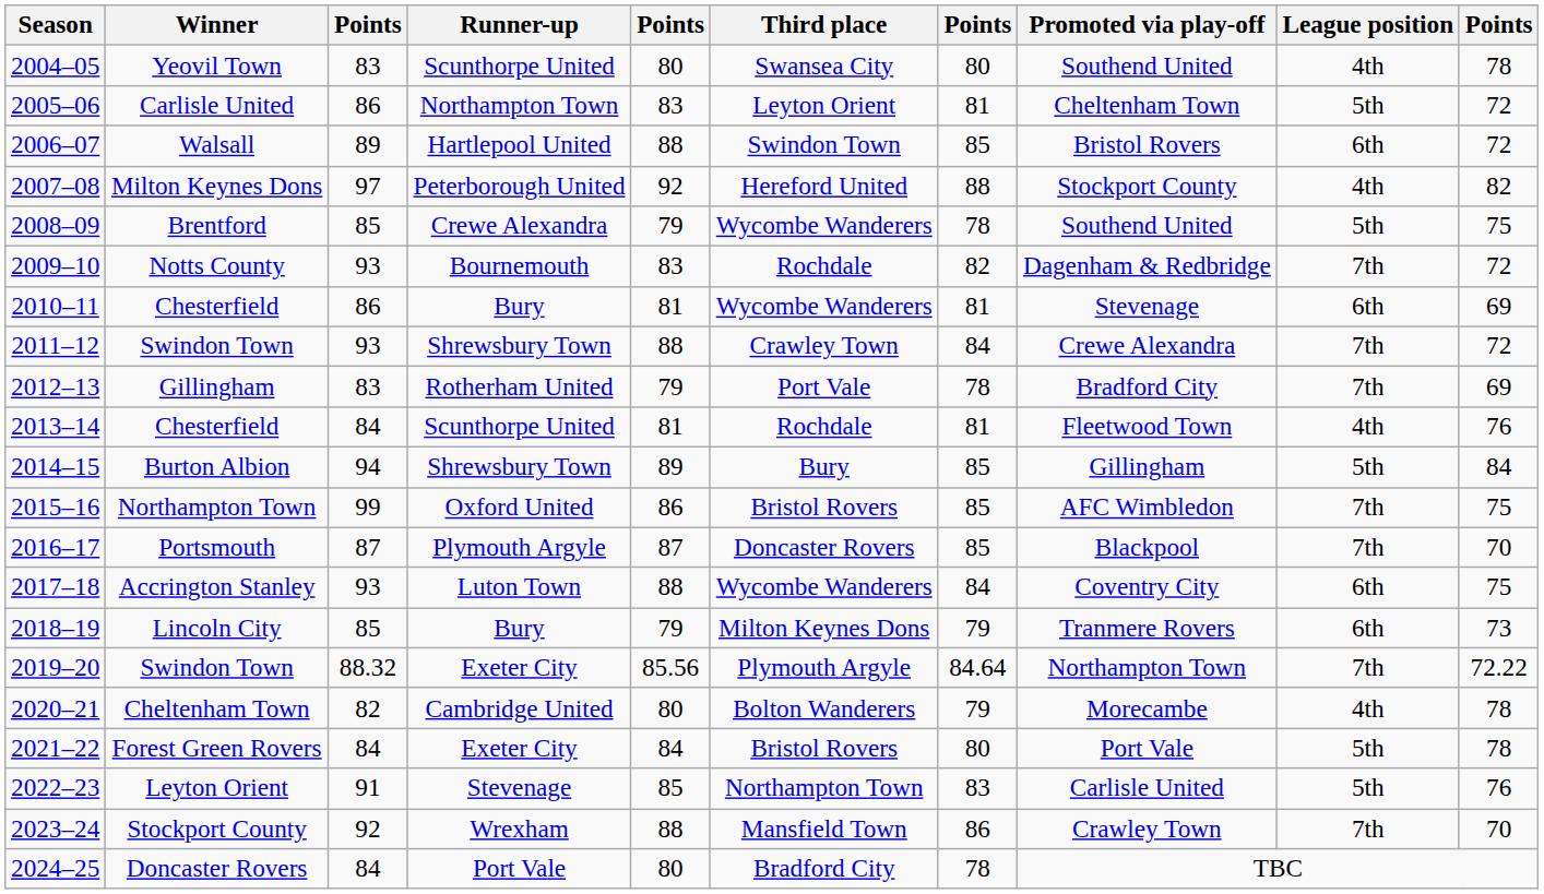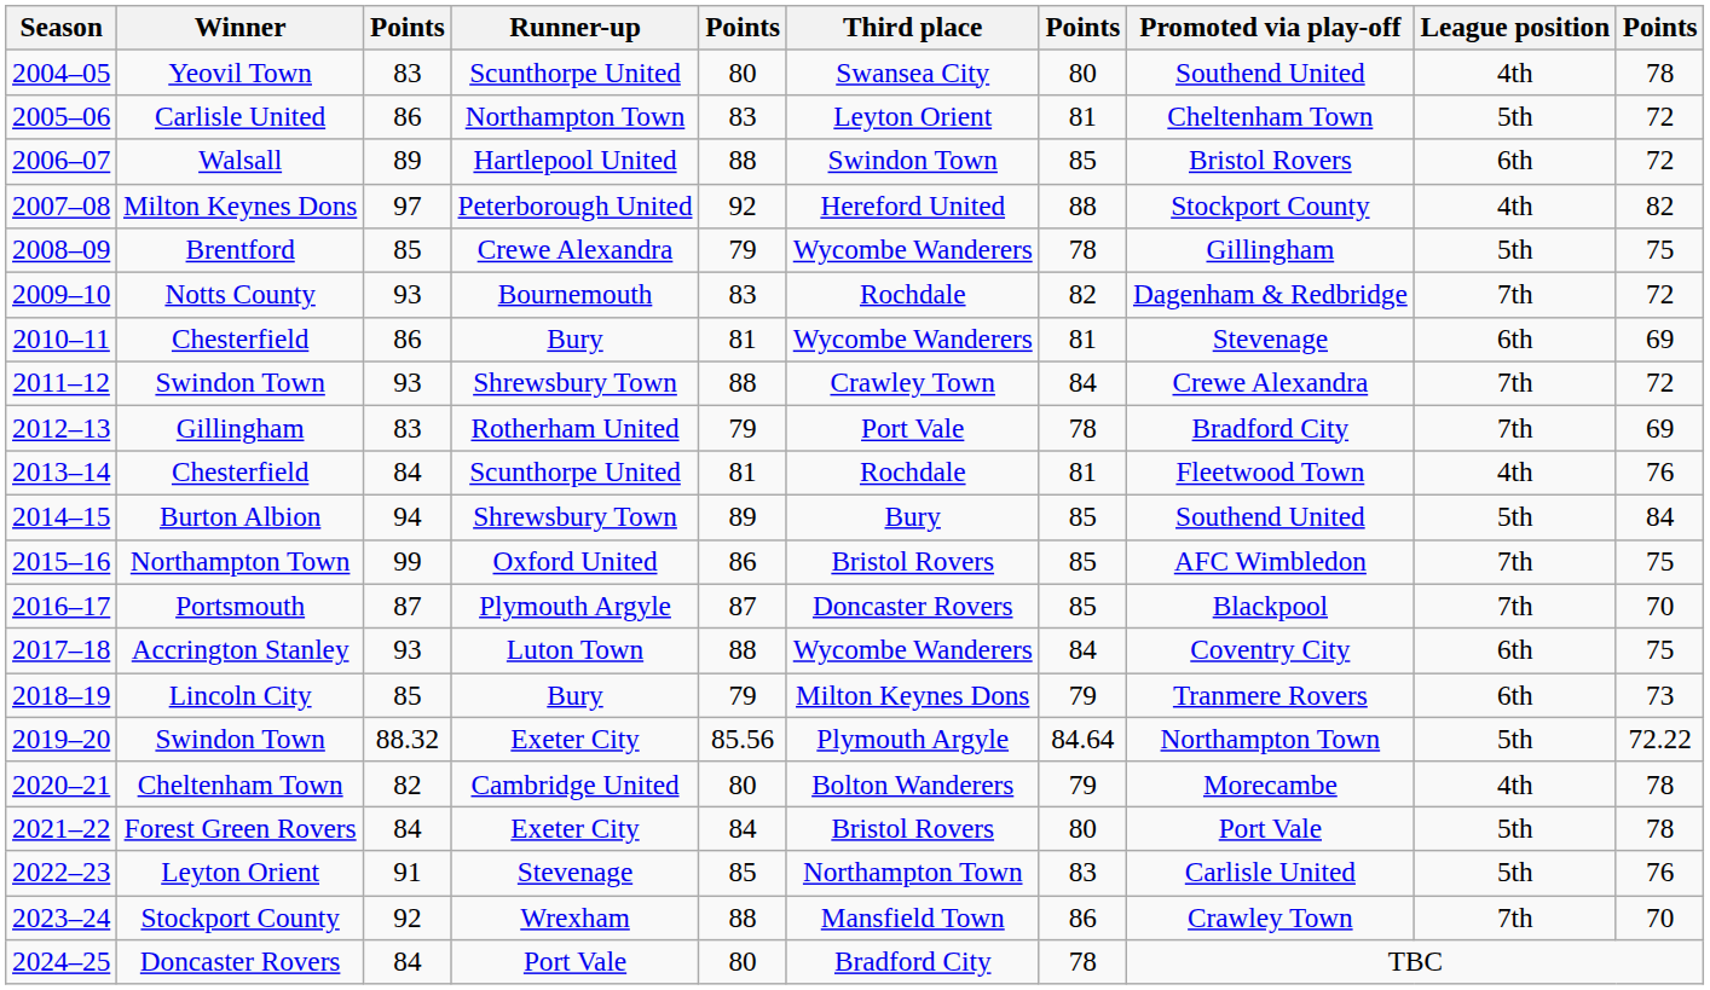Brentford | Promoted via play-off: Southend United -> Gillingham
Burton Albion | Promoted via play-off: Gillingham -> Southend United
2019–20 / Swindon Town | League position: 7th -> 5th
